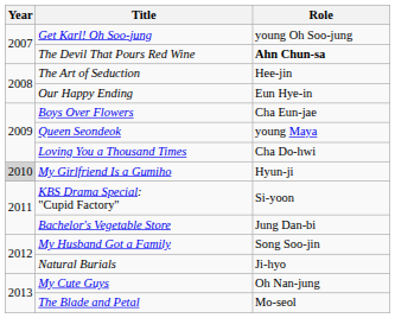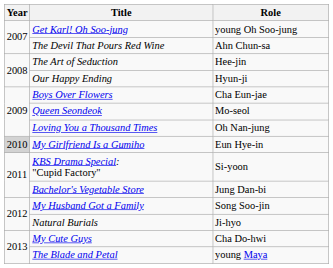The Devil That Pours Red Wine | Role: bold -> normal
Our Happy Ending | Role: Eun Hye-in -> Hyun-ji
Queen Seondeok | Role: young Maya -> Mo-seol
Loving You a Thousand Times | Role: Cha Do-hwi -> Oh Nan-jung
My Girlfriend Is a Gumiho | Role: Hyun-ji -> Eun Hye-in
My Cute Guys | Role: Oh Nan-jung -> Cha Do-hwi
The Blade and Petal | Role: Mo-seol -> young Maya
